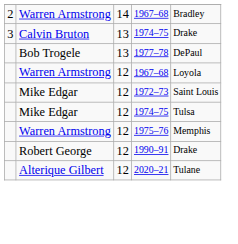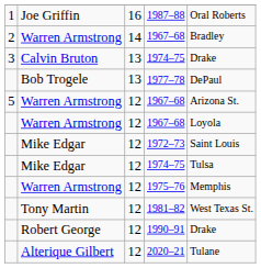+ row: 1 | Joe Griffin | 16 | 1987–88 | Oral Roberts
+ row: 5 | Warren Armstrong | 12 | 1967–68 | Arizona St.
+ row: Tony Martin | 12 | 1981–82 | West Texas St.
